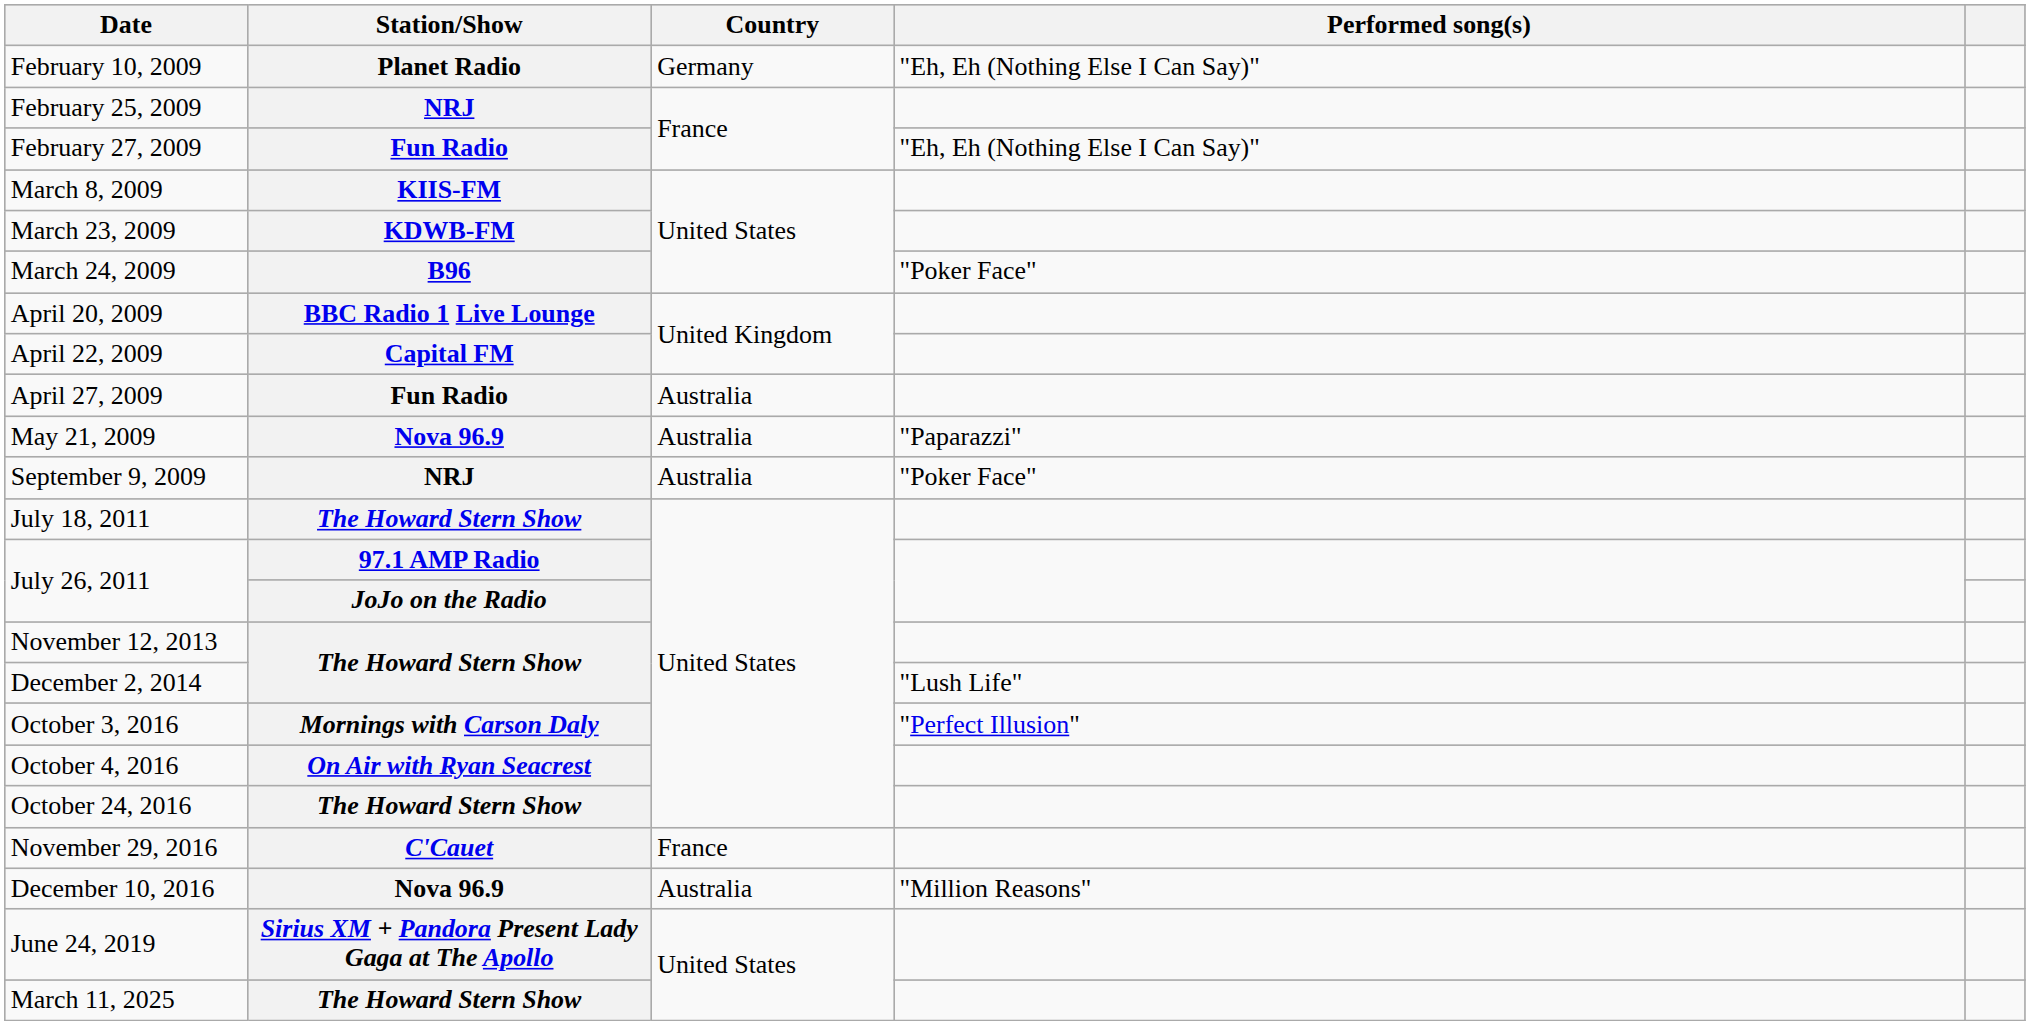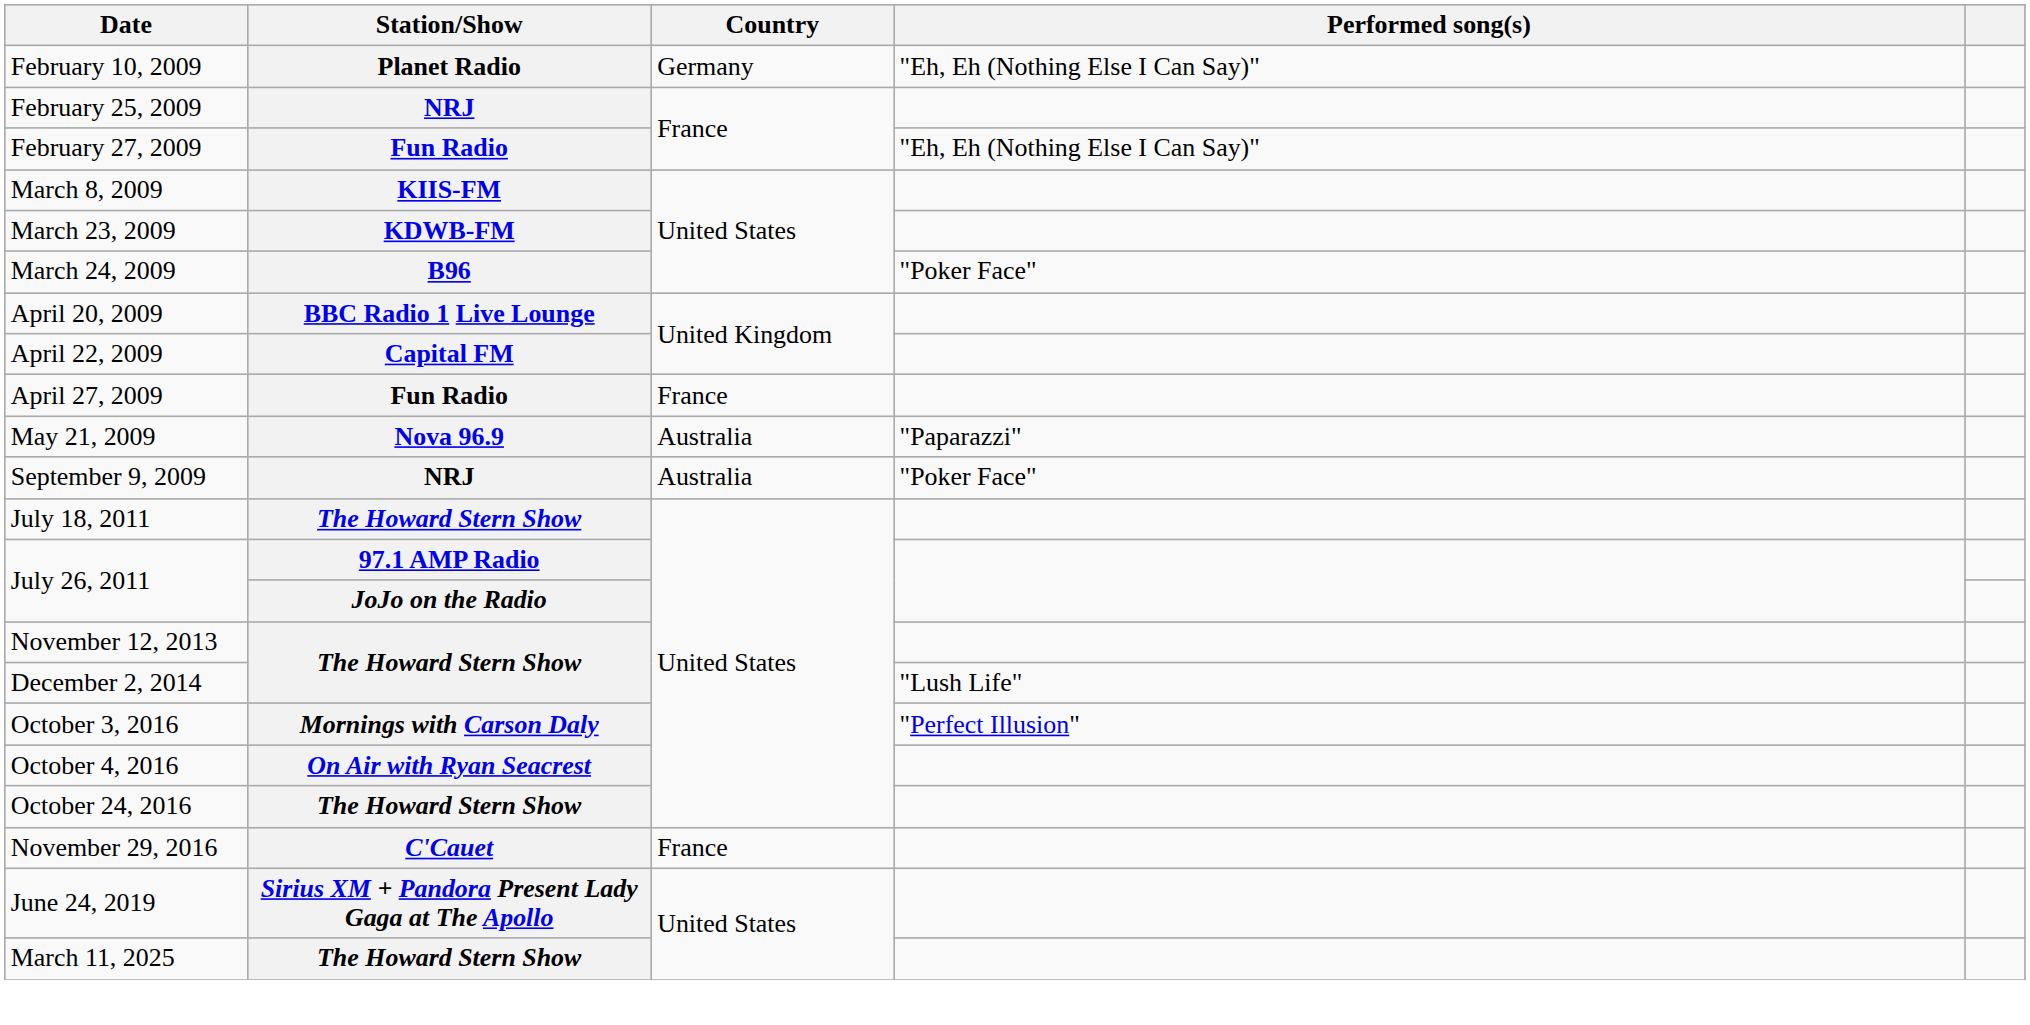April 27, 2009 | Country: Australia -> France
- row: December 10, 2016 | Nova 96.9 | Australia | "Million Reasons"
